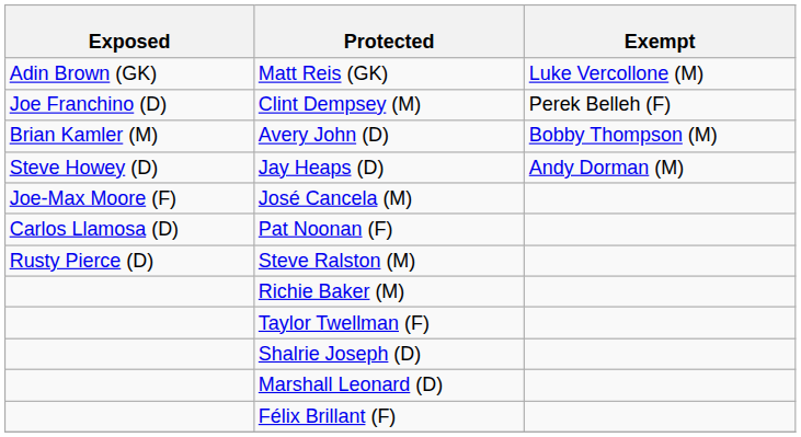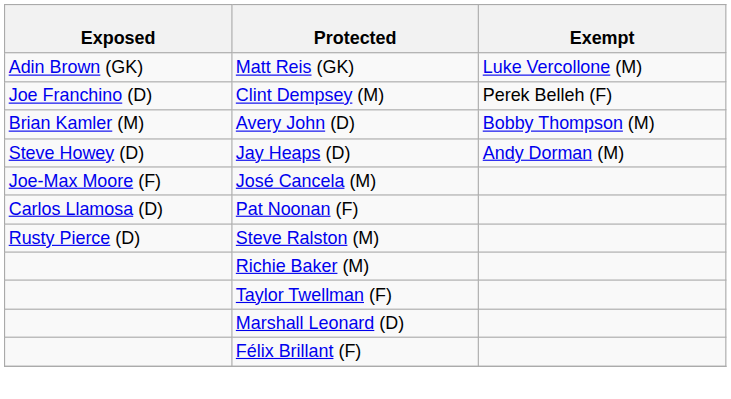- row: Shalrie Joseph (D)
